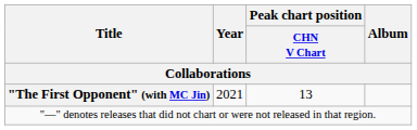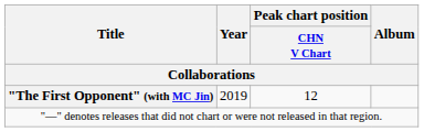"The First Opponent" (with MC Jin) | Year: 2021 -> 2019
"The First Opponent" (with MC Jin) | Peak chart position / CHN V Chart: 13 -> 12
